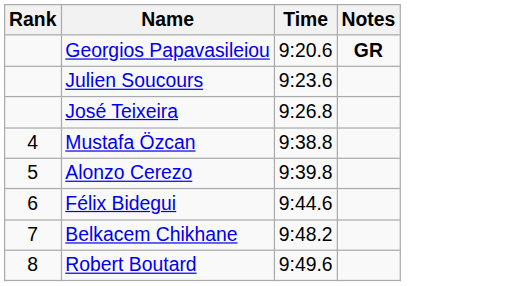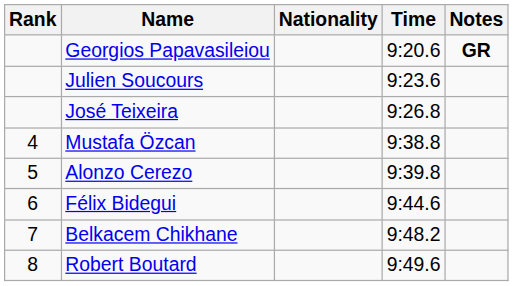+ column: Nationality
